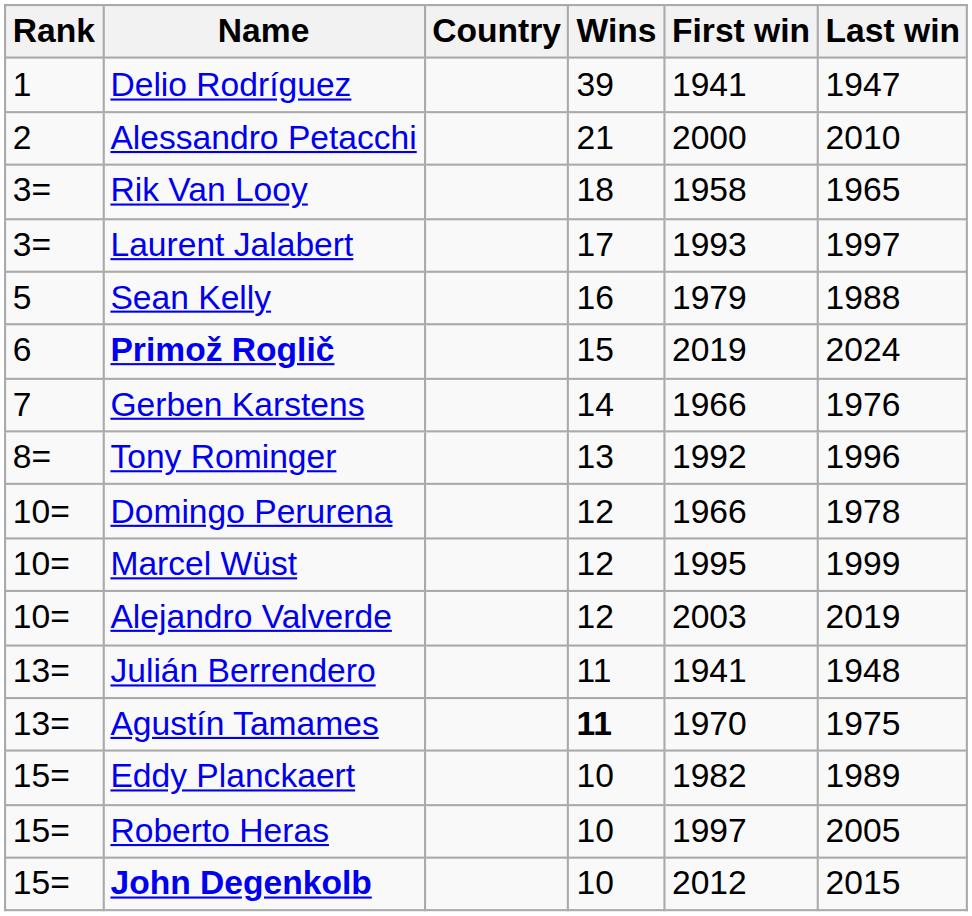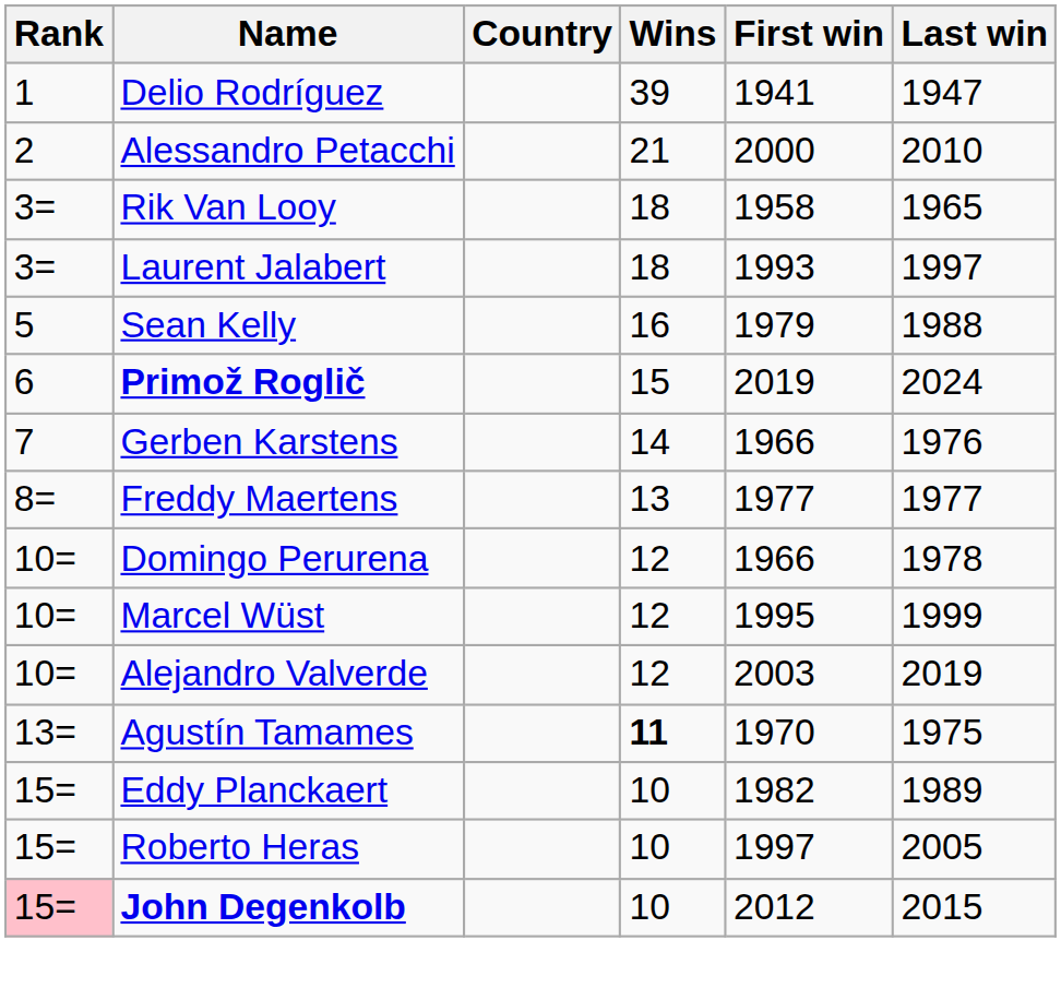Laurent Jalabert | Wins: 17 -> 18
+ row: 8= | Freddy Maertens | 13 | 1977 | 1977
- row: 8= | Tony Rominger | 13 | 1992 | 1996
- row: 13= | Julián Berrendero | 11 | 1941 | 1948
John Degenkolb | Rank: no background -> pink background
